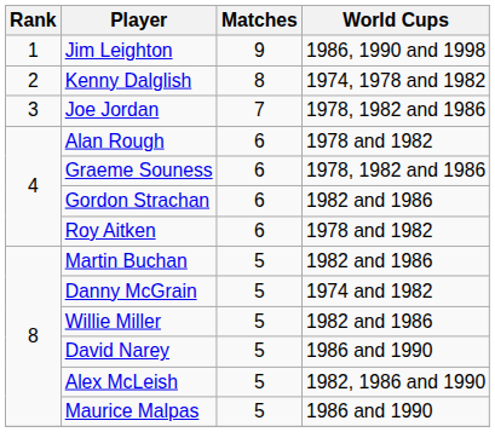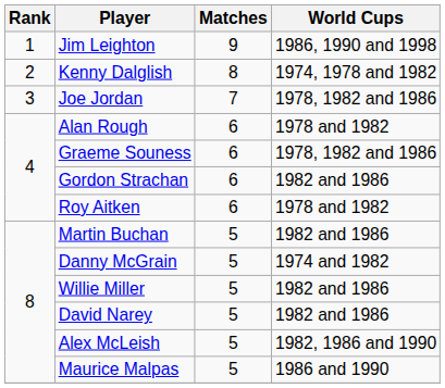David Narey | World Cups: 1986 and 1990 -> 1982 and 1986
